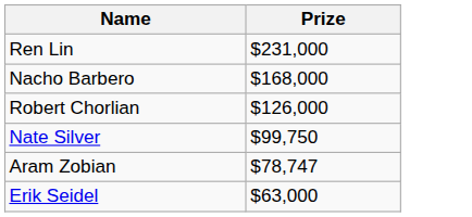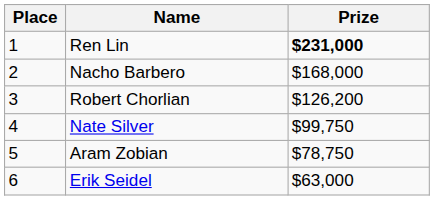+ column: Place | 1 | 2 | 3 | 4 | 5 | 6
Ren Lin | Prize: normal -> bold
Robert Chorlian | Prize: $126,000 -> $126,200
Aram Zobian | Prize: $78,747 -> $78,750
